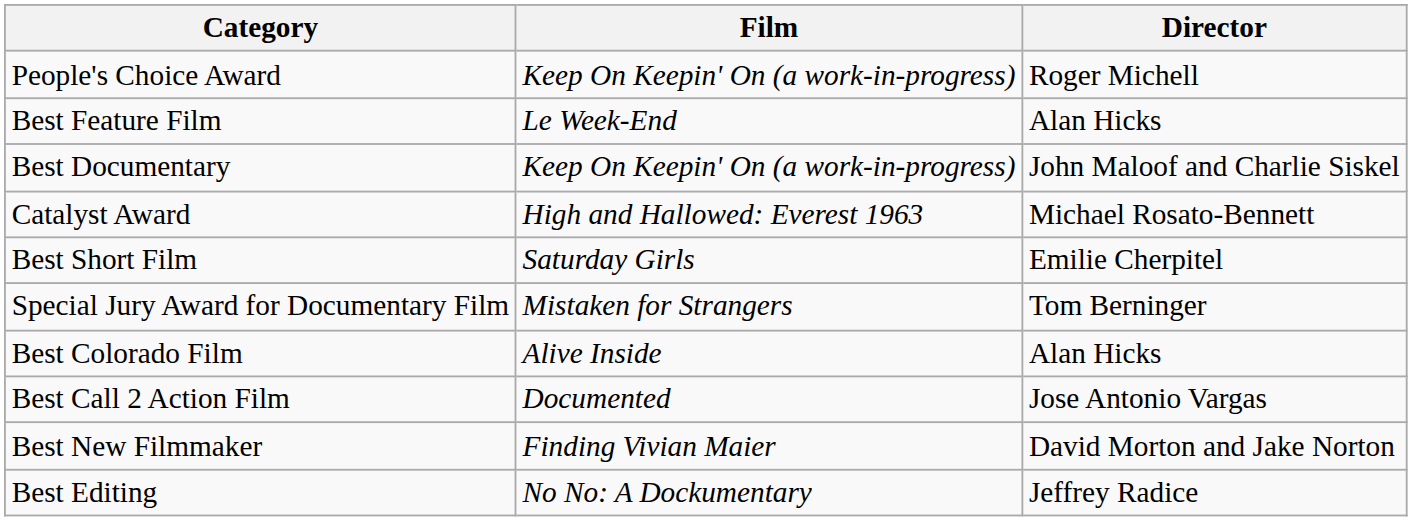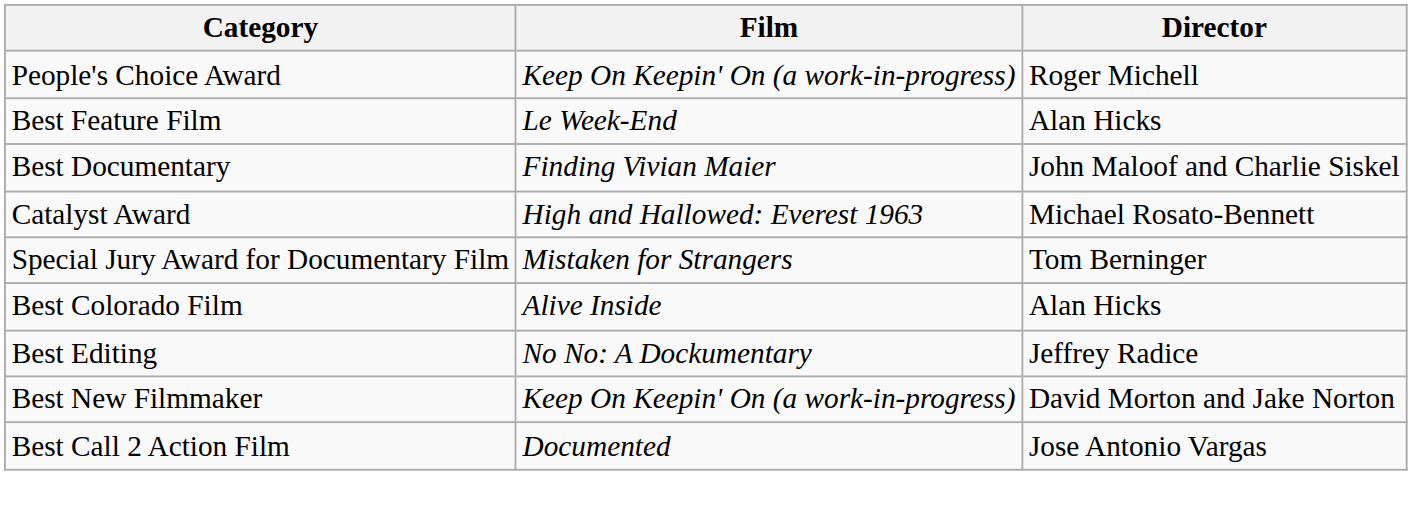Best Documentary | Film: Keep On Keepin' On (a work-in-progress) -> Finding Vivian Maier
- row: Best Short Film | Saturday Girls | Emilie Cherpitel
rows swapped: Best Call 2 Action Film <-> Best Editing
Best New Filmmaker | Film: Finding Vivian Maier -> Keep On Keepin' On (a work-in-progress)
